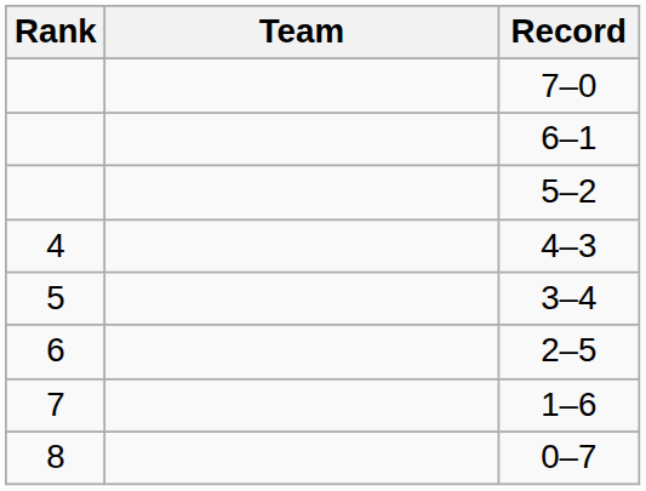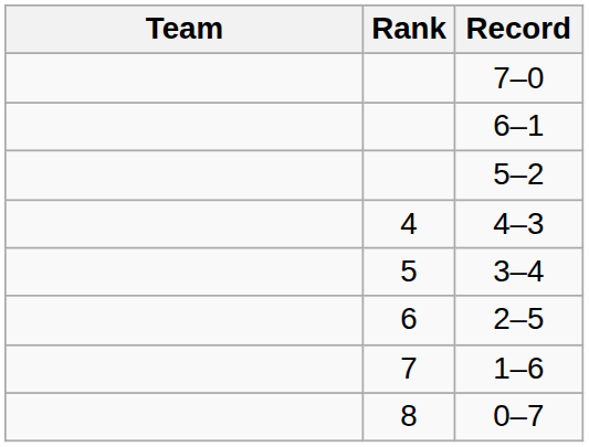columns swapped: Rank <-> Team
